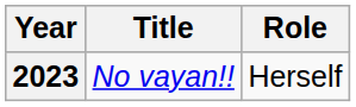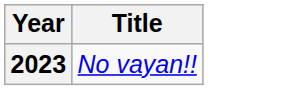- column: Role | Herself
